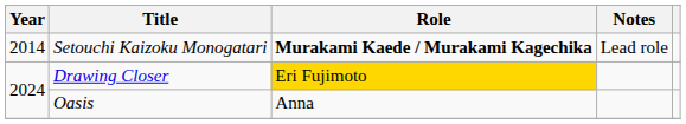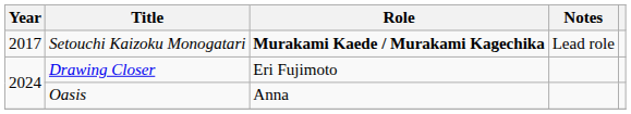Setouchi Kaizoku Monogatari | Year: 2014 -> 2017
Drawing Closer | Role: gold background -> no background
